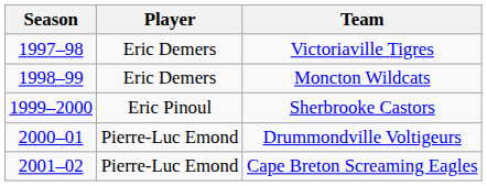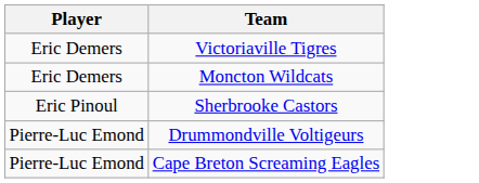- column: Season | 1997–98 | 1998–99 | 1999–2000 | 2000–01 | 2001–02
